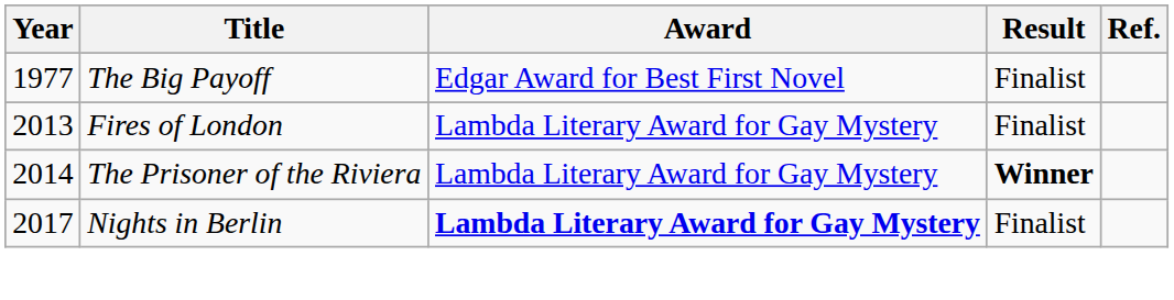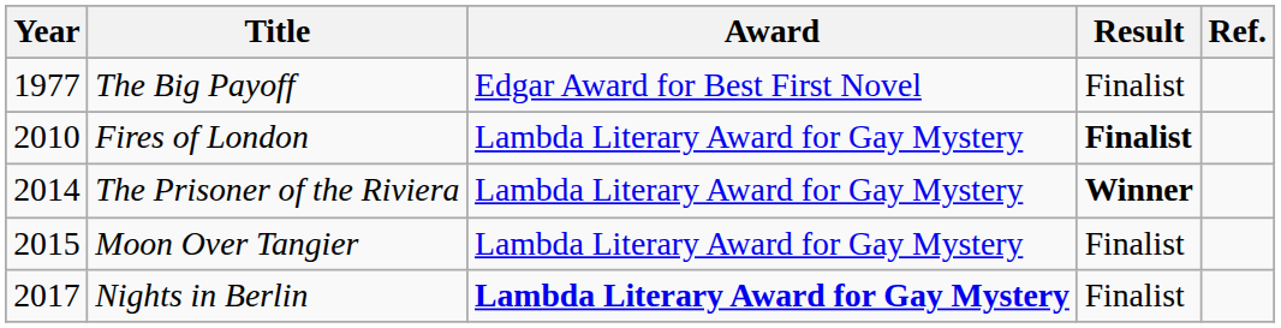Fires of London | Year: 2013 -> 2010
Fires of London | Result: normal -> bold
+ row: 2015 | Moon Over Tangier | Lambda Literary Award for Gay Mystery | Finalist
